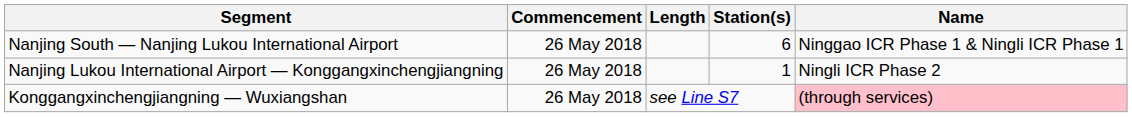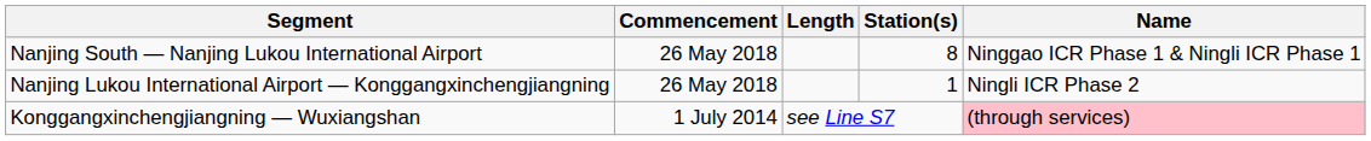Nanjing South — Nanjing Lukou International Airport | Station(s): 6 -> 8
Konggangxinchengjiangning — Wuxiangshan | Commencement: 26 May 2018 -> 1 July 2014
